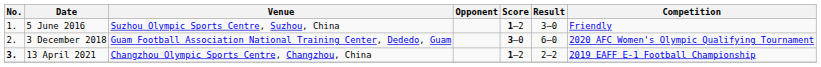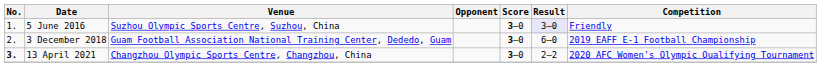5 June 2016 | Score: 1–2 -> 3–0
5 June 2016 | Result: no background -> lavender background
3 December 2018 | Competition: 2020 AFC Women's Olympic Qualifying Tournament -> 2019 EAFF E-1 Football Championship
13 April 2021 | Score: 1–2 -> 3–0
13 April 2021 | Competition: 2019 EAFF E-1 Football Championship -> 2020 AFC Women's Olympic Qualifying Tournament
